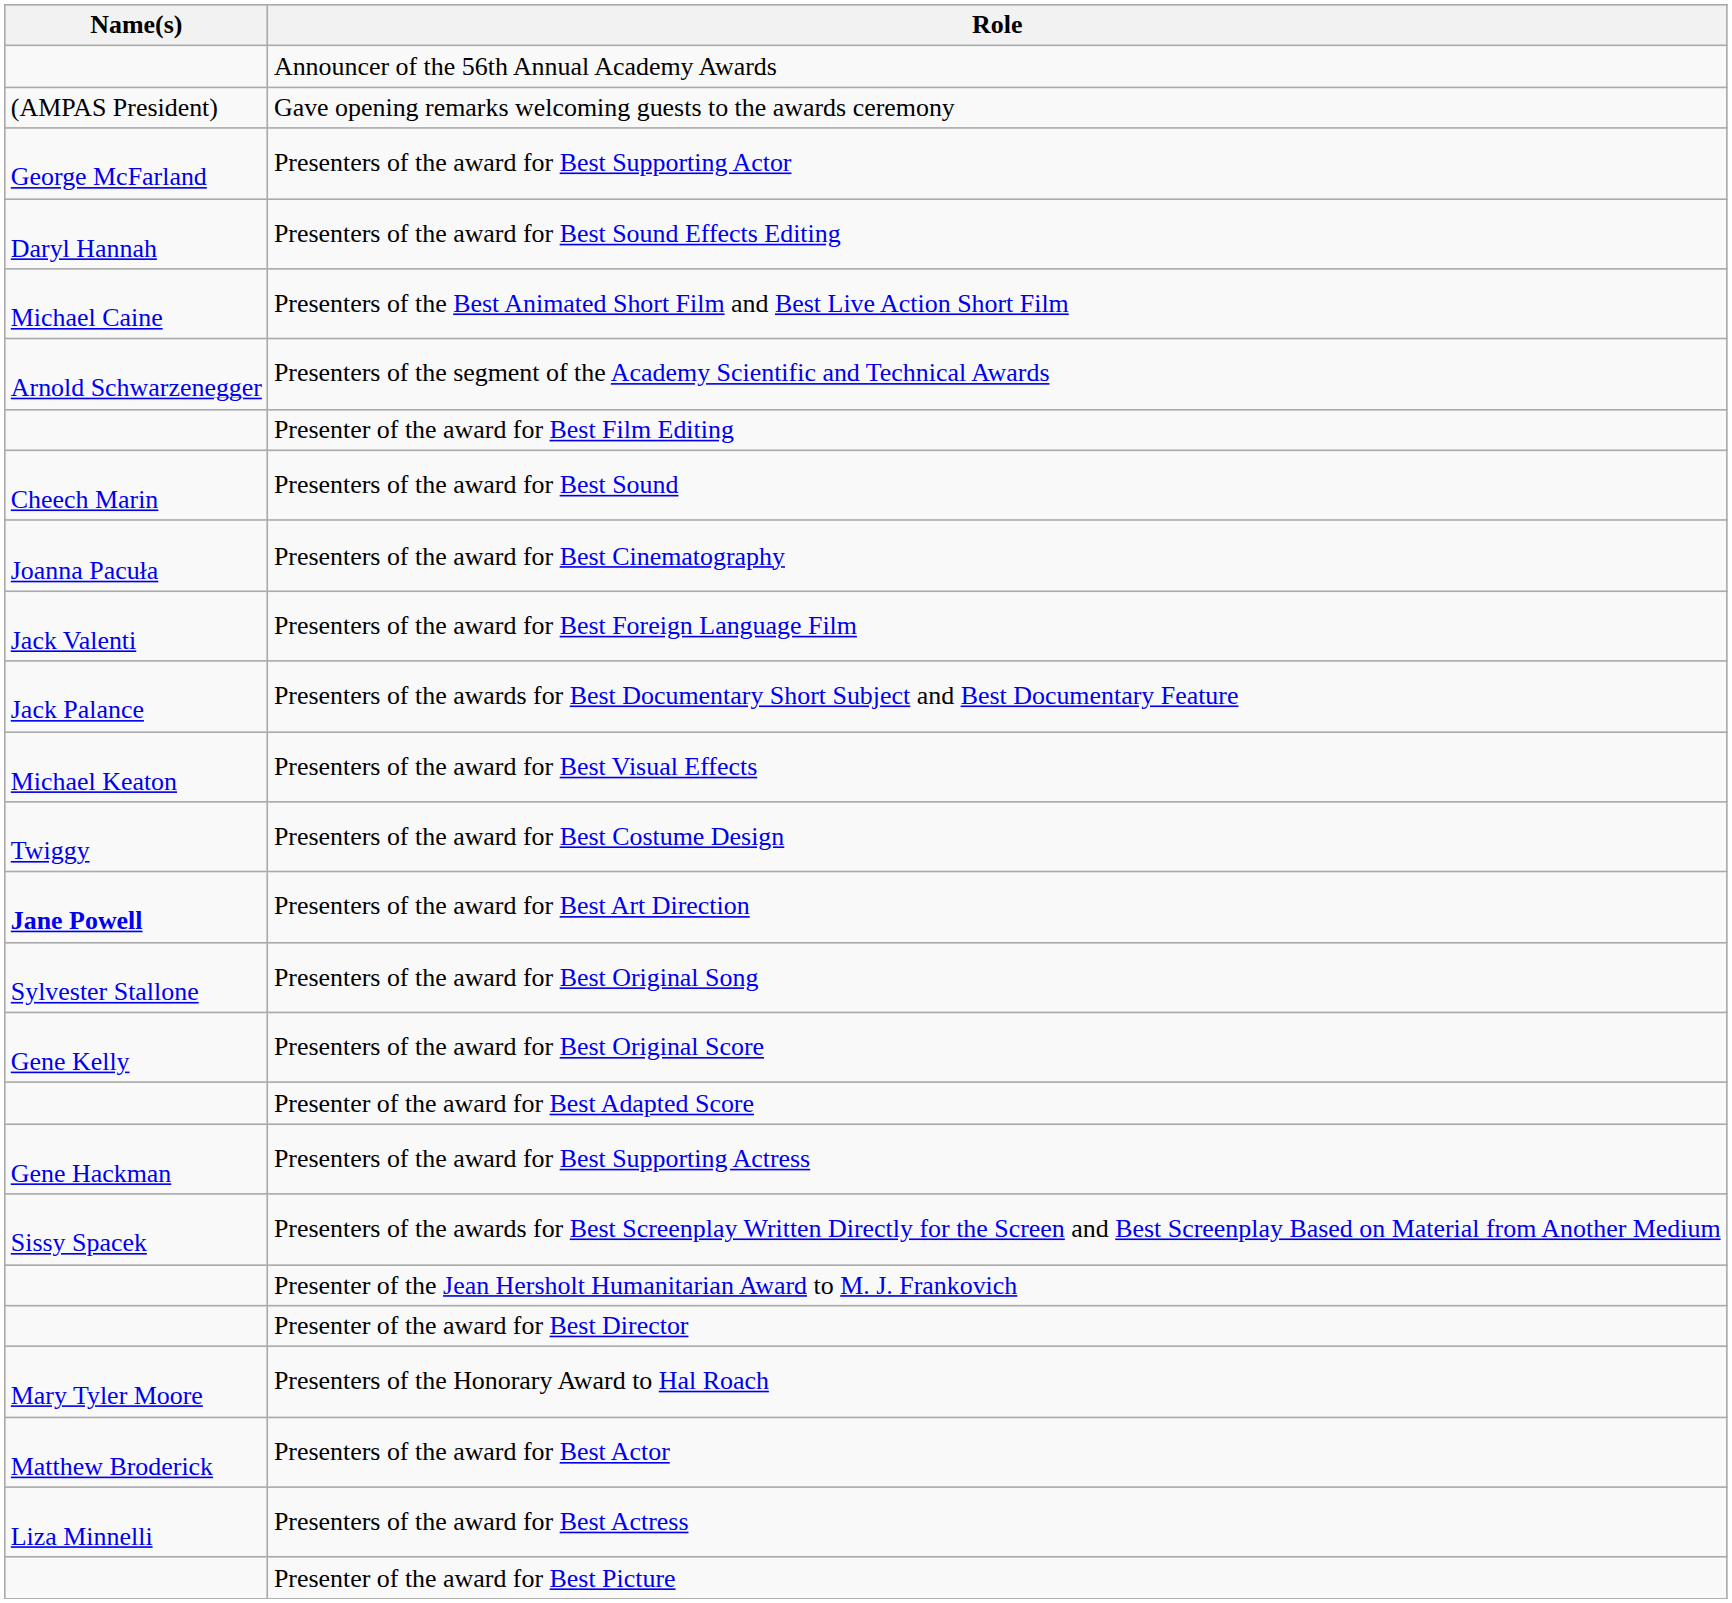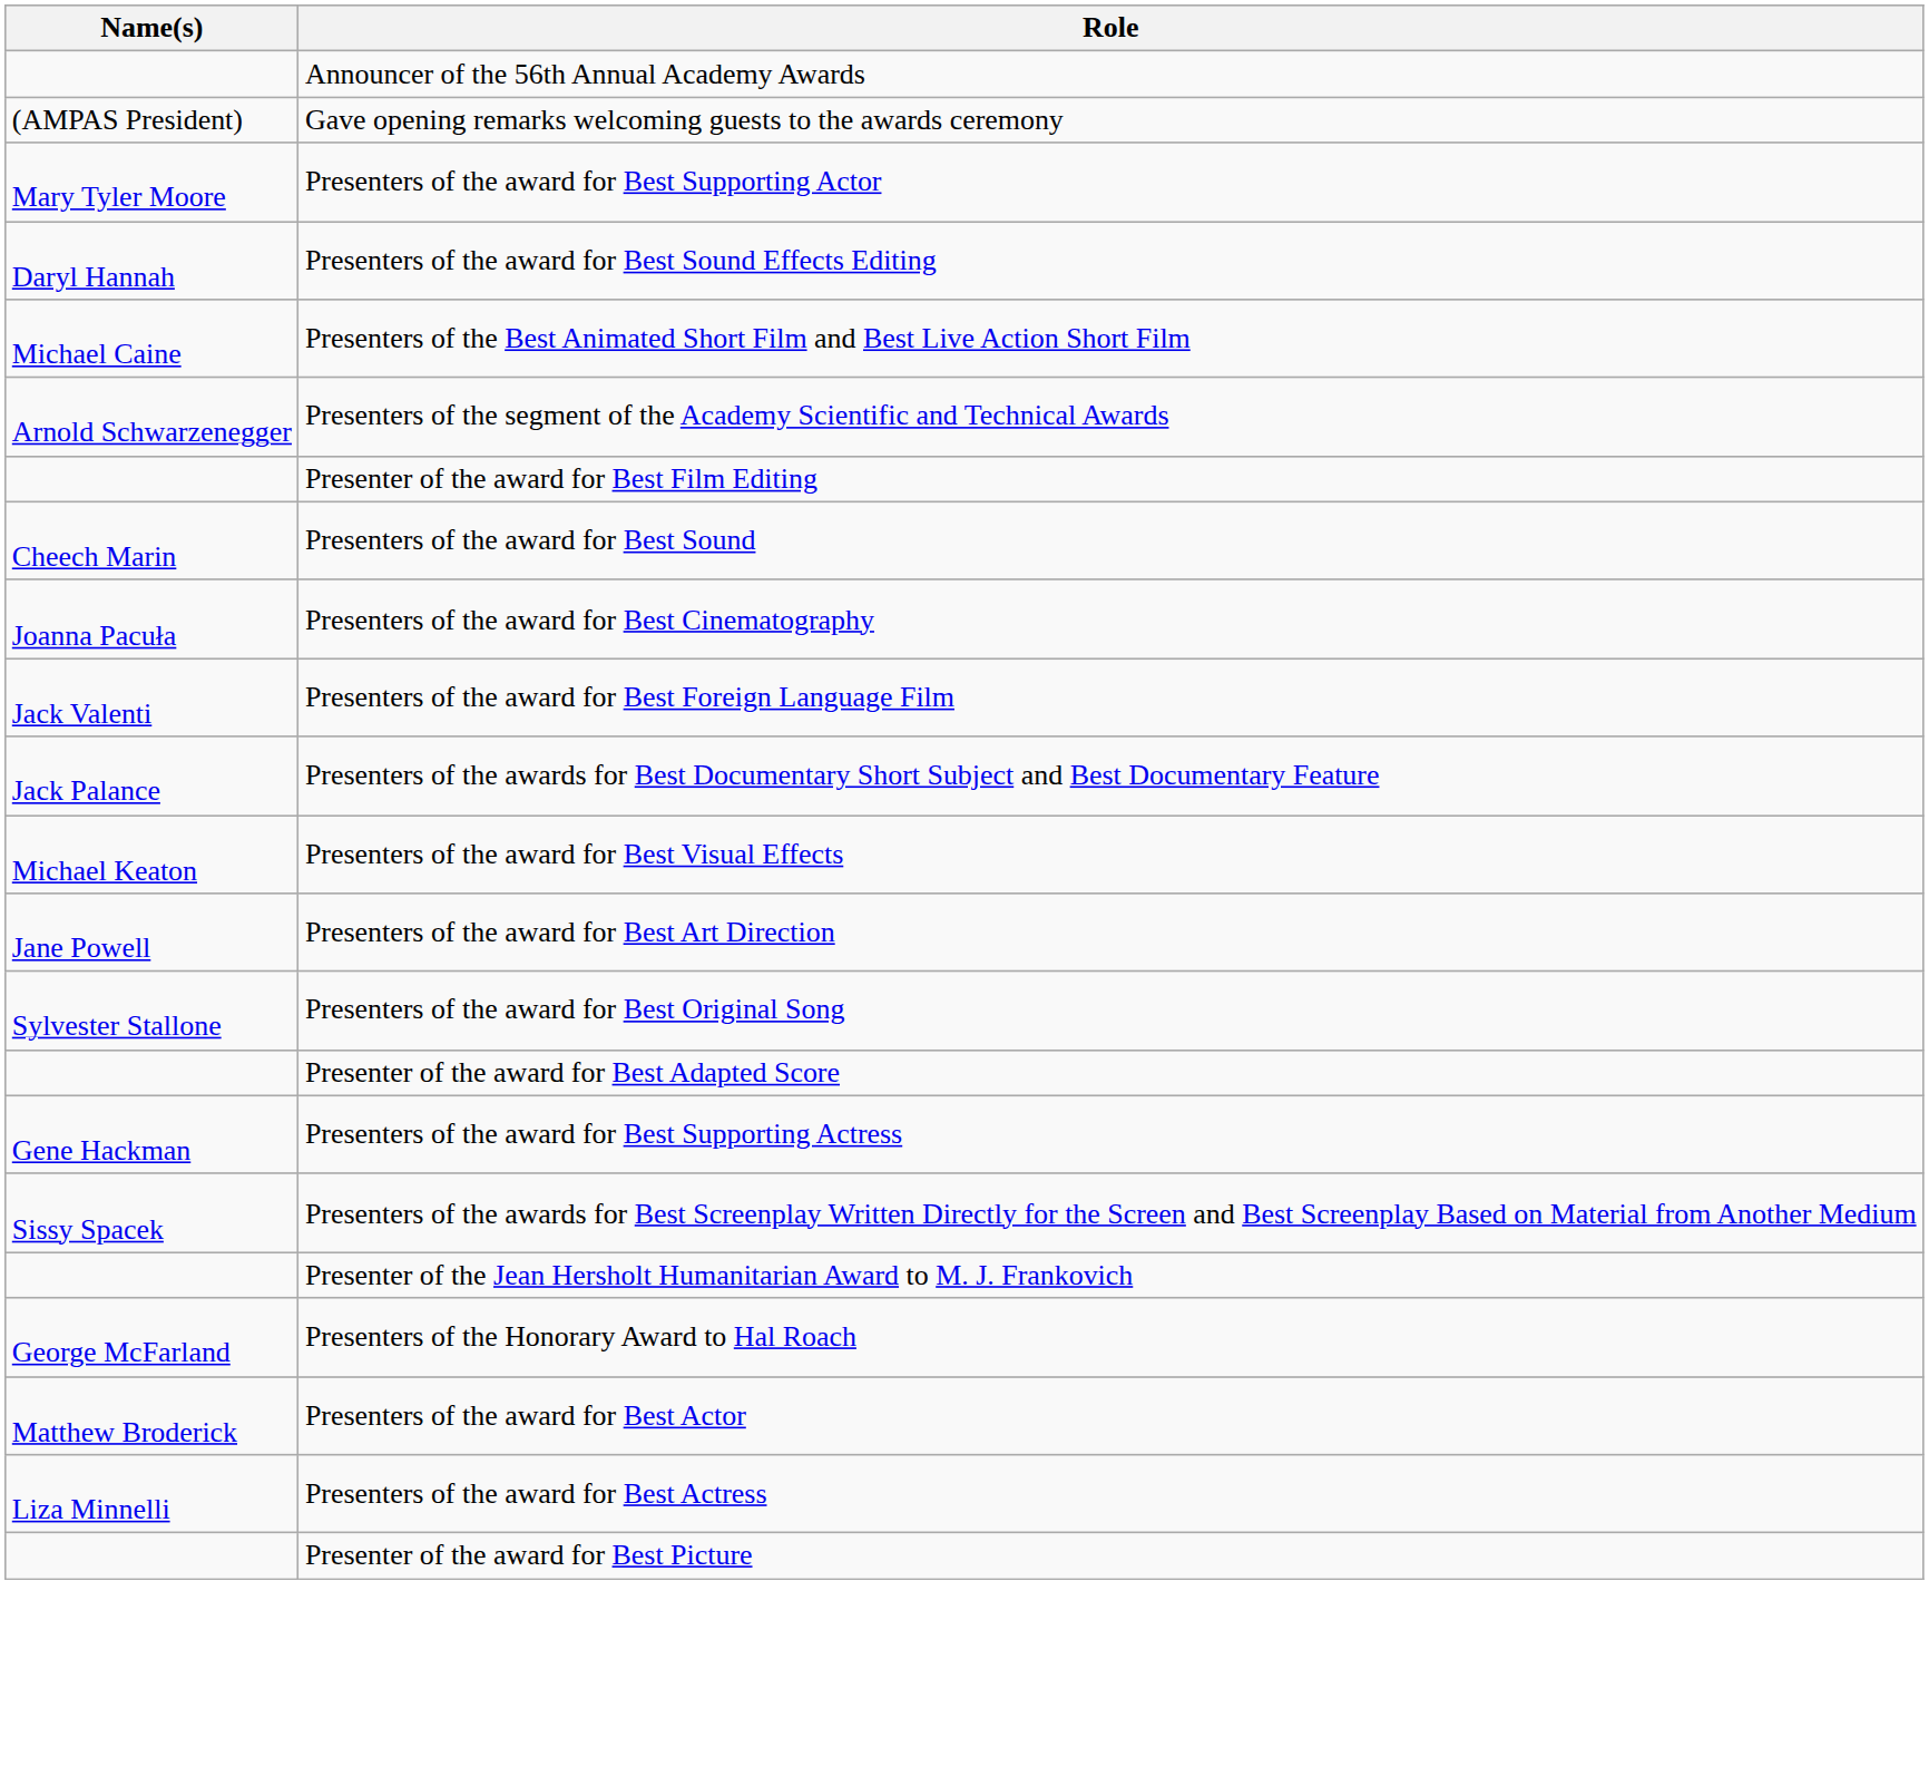Presenters of the award for Best Supporting Actor | Name(s): George McFarland -> Mary Tyler Moore
- row: Twiggy | Presenters of the award for Best Costume Design
Presenters of the award for Best Art Direction | Name(s): bold -> normal
- row: Gene Kelly | Presenters of the award for Best Original Score
- row: Presenter of the award for Best Director
Presenters of the Honorary Award to Hal Roach | Name(s): Mary Tyler Moore -> George McFarland
